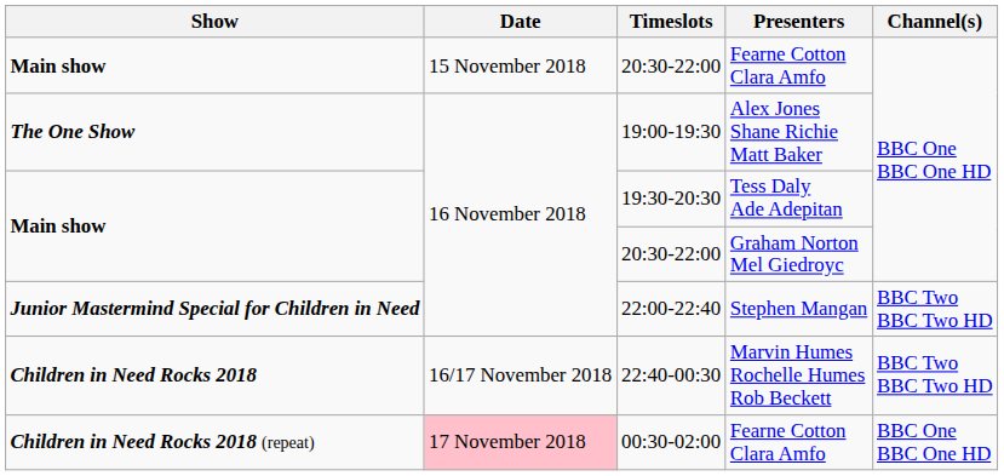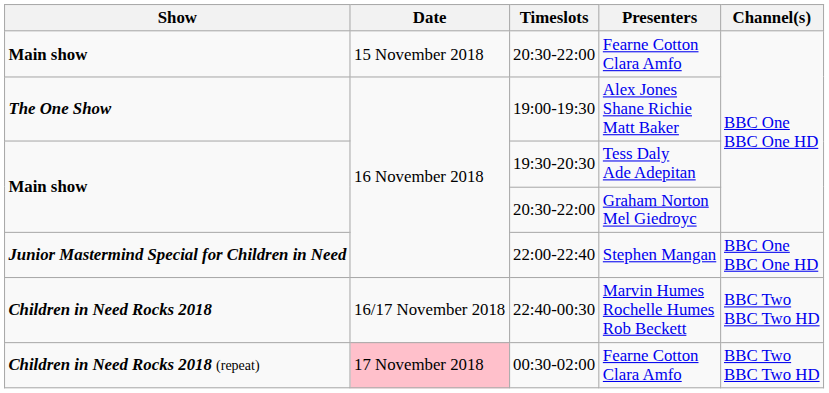22:00-22:40 | Channel(s): BBC Two BBC Two HD -> BBC One BBC One HD
00:30-02:00 | Channel(s): BBC One BBC One HD -> BBC Two BBC Two HD
